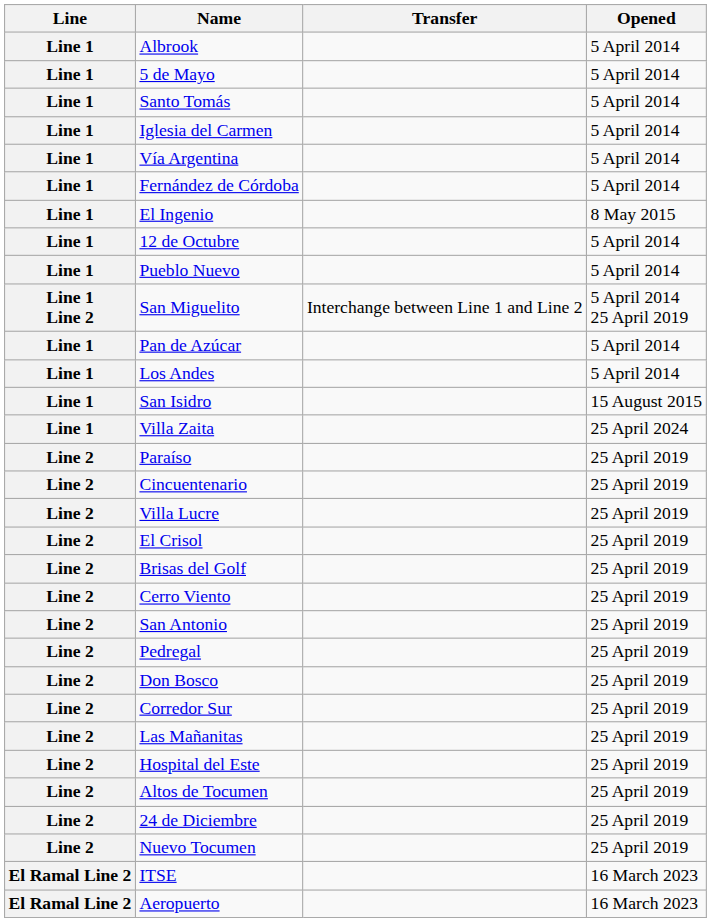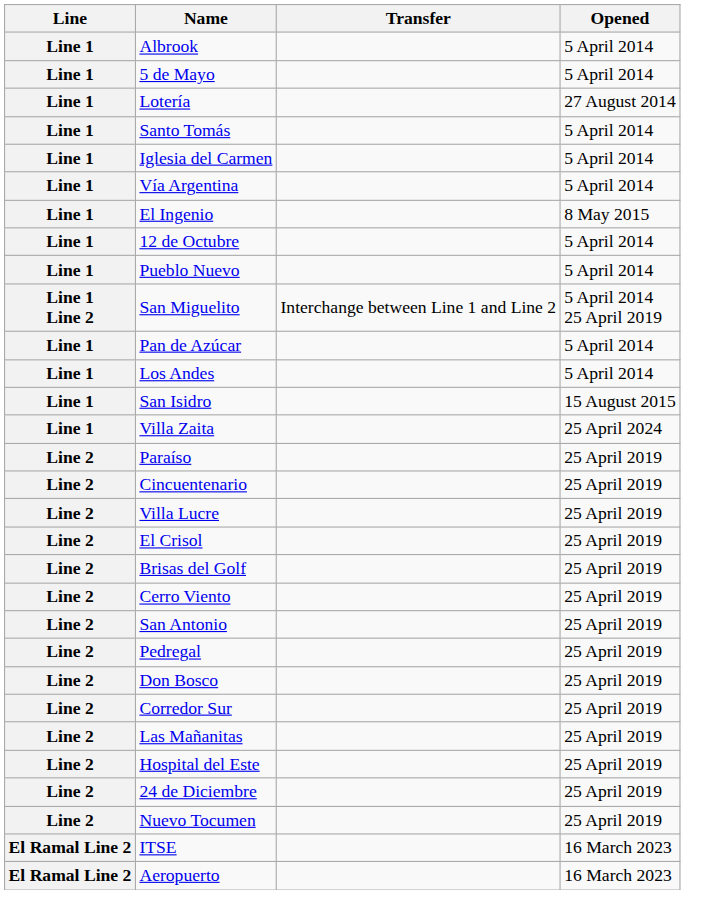+ row: Line 1 | Lotería | 27 August 2014
- row: Line 1 | Fernández de Córdoba | 5 April 2014
- row: Line 2 | Altos de Tocumen | 25 April 2019
